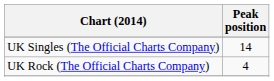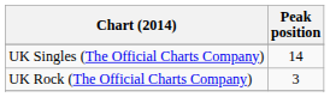UK Rock (The Official Charts Company) | Peak position: 4 -> 3
